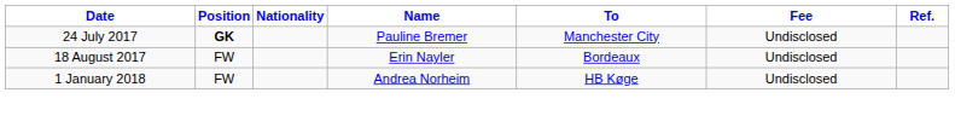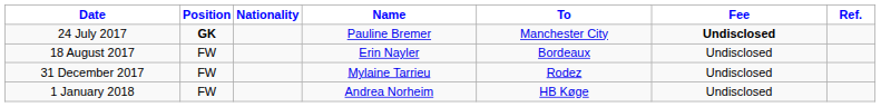24 July 2017 | Fee: normal -> bold
+ row: 31 December 2017 | FW | Mylaine Tarrieu | Rodez | Undisclosed
